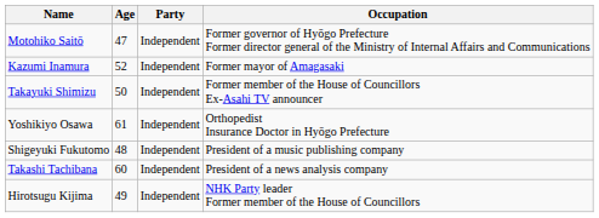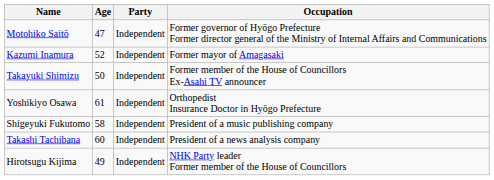Shigeyuki Fukutomo | Age: 48 -> 58
